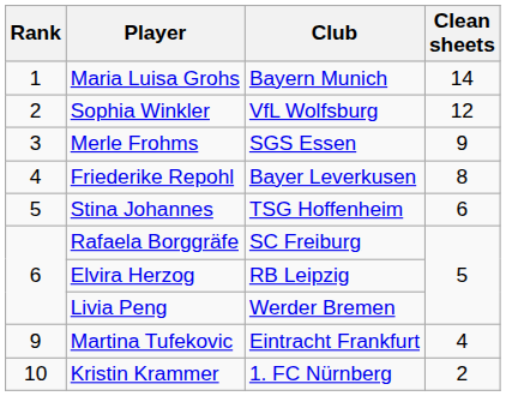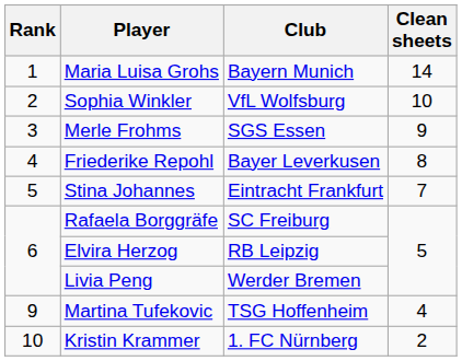Sophia Winkler | Clean sheets: 12 -> 10
Stina Johannes | Club: TSG Hoffenheim -> Eintracht Frankfurt
Stina Johannes | Clean sheets: 6 -> 7
Martina Tufekovic | Club: Eintracht Frankfurt -> TSG Hoffenheim
